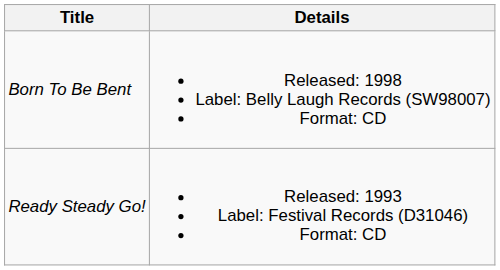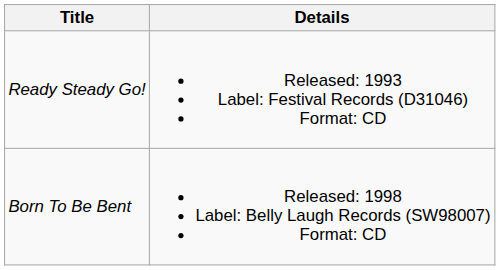rows swapped: Ready Steady Go! <-> Born To Be Bent
